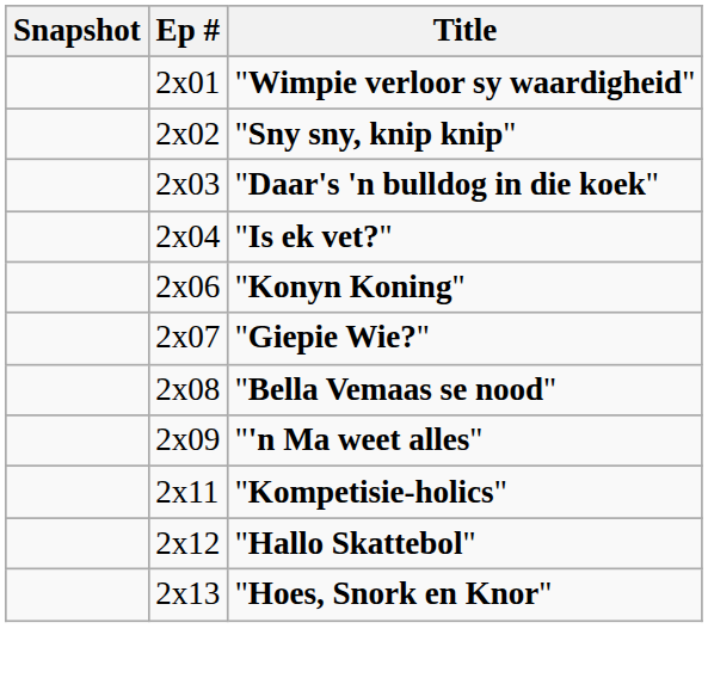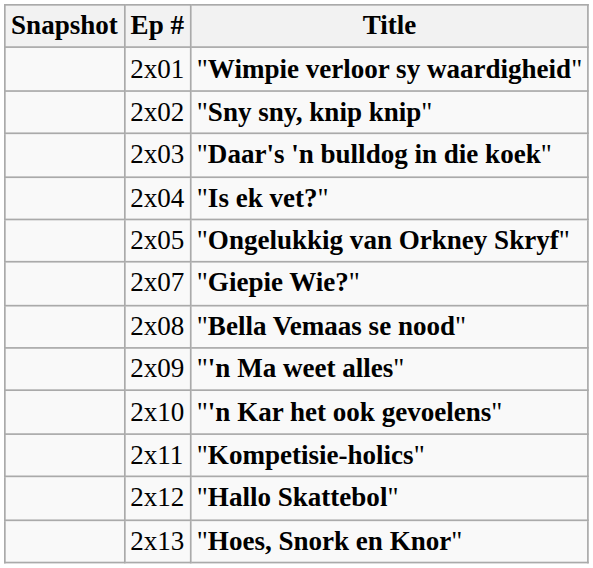+ row: 2x05 | "Ongelukkig van Orkney Skryf"
- row: 2x06 | "Konyn Koning"
+ row: 2x10 | "'n Kar het ook gevoelens"
